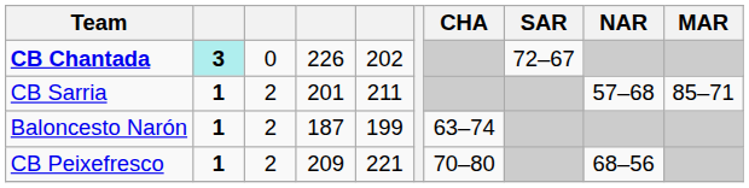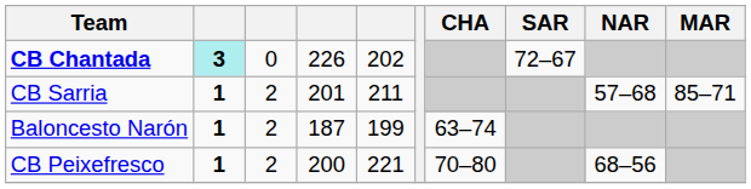CB Peixefresco | column 4: 209 -> 200
